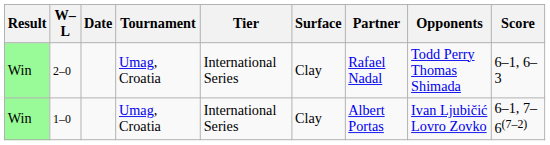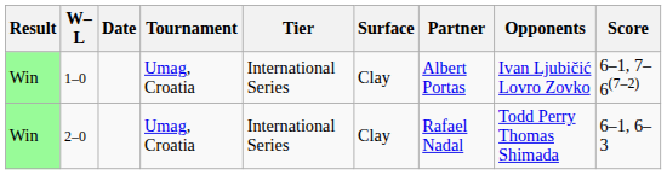rows swapped: 1–0 <-> 2–0
